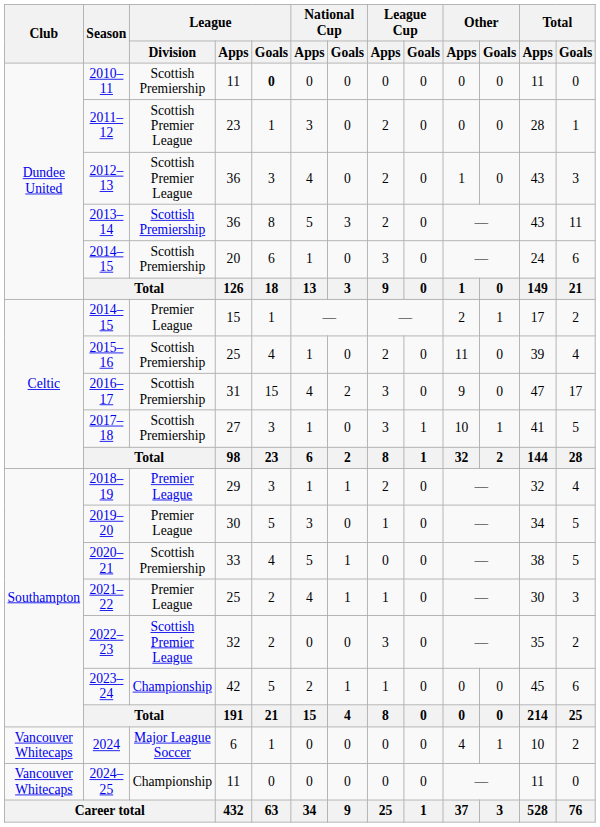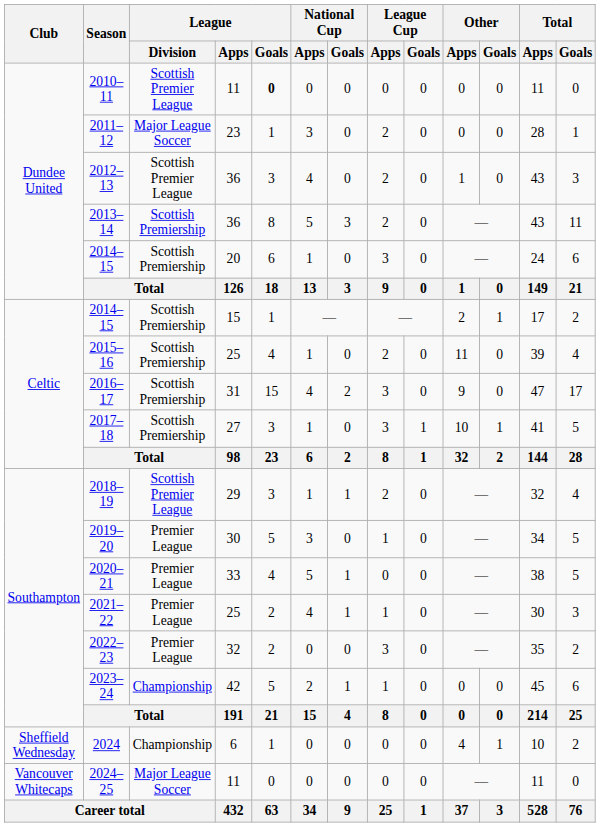2010–11 | League / Division: Scottish Premiership -> Scottish Premier League
2011–12 | League / Division: Scottish Premier League -> Major League Soccer
2014–15 / 15 | League / Division: Premier League -> Scottish Premiership
2018–19 | League / Division: Premier League -> Scottish Premier League
2020–21 | League / Division: Scottish Premiership -> Premier League
2022–23 | League / Division: Scottish Premier League -> Premier League
2024 | Club: Vancouver Whitecaps -> Sheffield Wednesday
2024 | League / Division: Major League Soccer -> Championship
2024–25 | League / Division: Championship -> Major League Soccer
